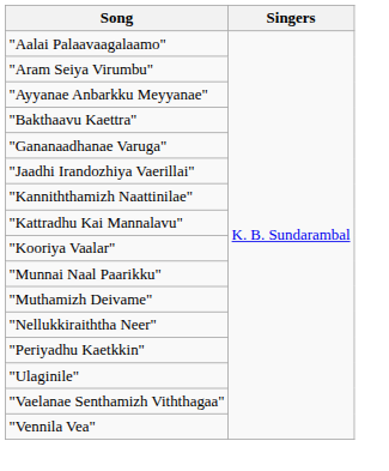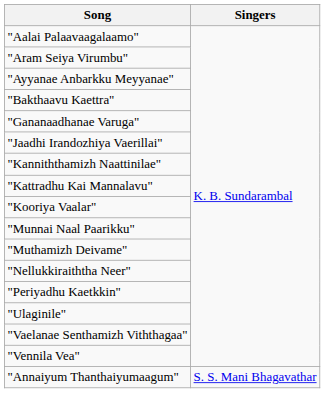+ row: "Annaiyum Thanthaiyumaagum" | S. S. Mani Bhagavathar
